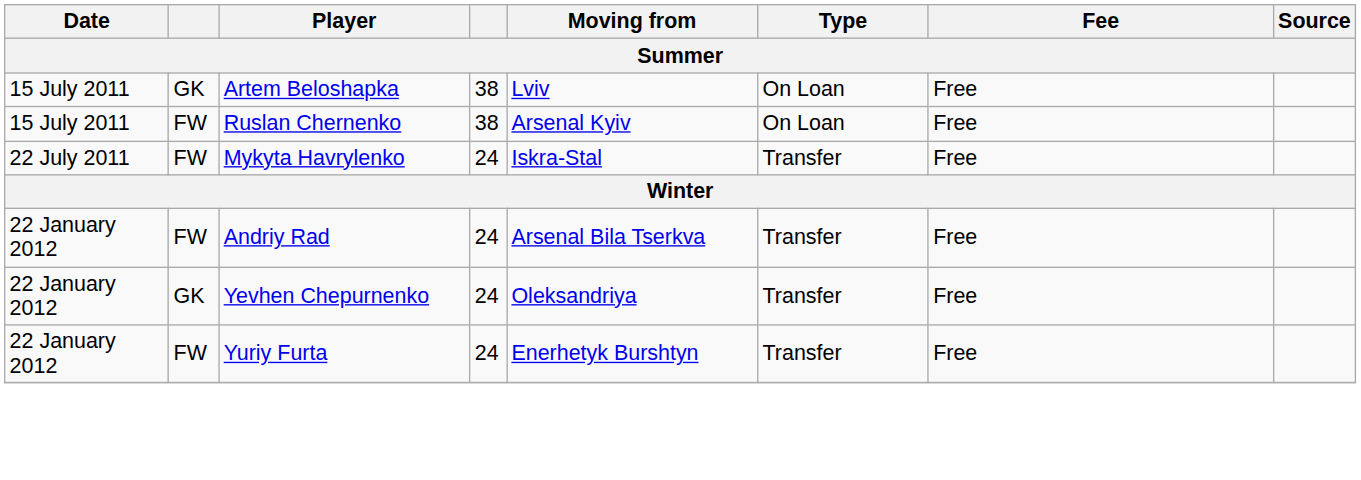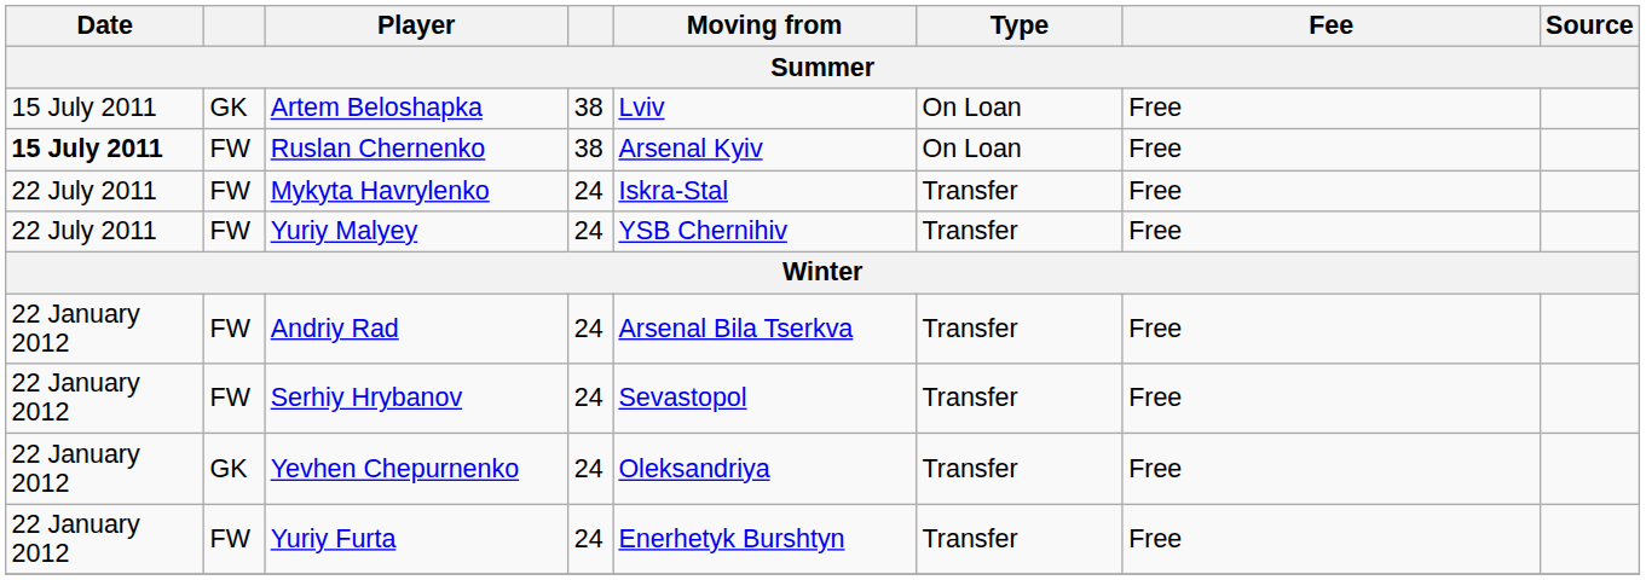Ruslan Chernenko | Date: normal -> bold
+ row: 22 July 2011 | FW | Yuriy Malyey | 24 | YSB Chernihiv | Transfer | Free
+ row: 22 January 2012 | FW | Serhiy Hrybanov | 24 | Sevastopol | Transfer | Free
